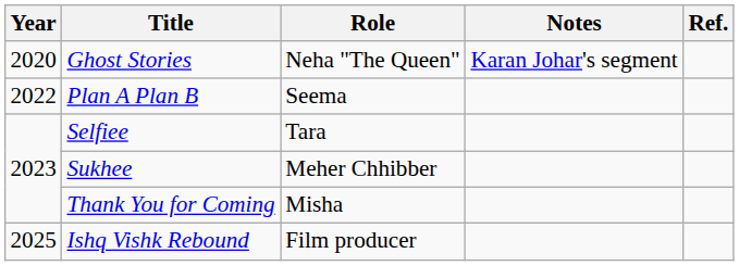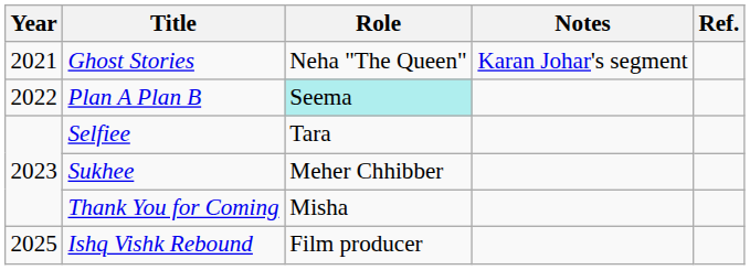Ghost Stories | Year: 2020 -> 2021
Plan A Plan B | Role: no background -> paleturquoise background
